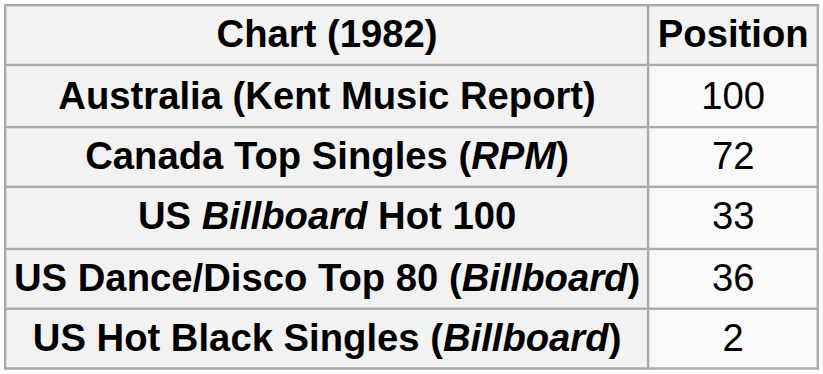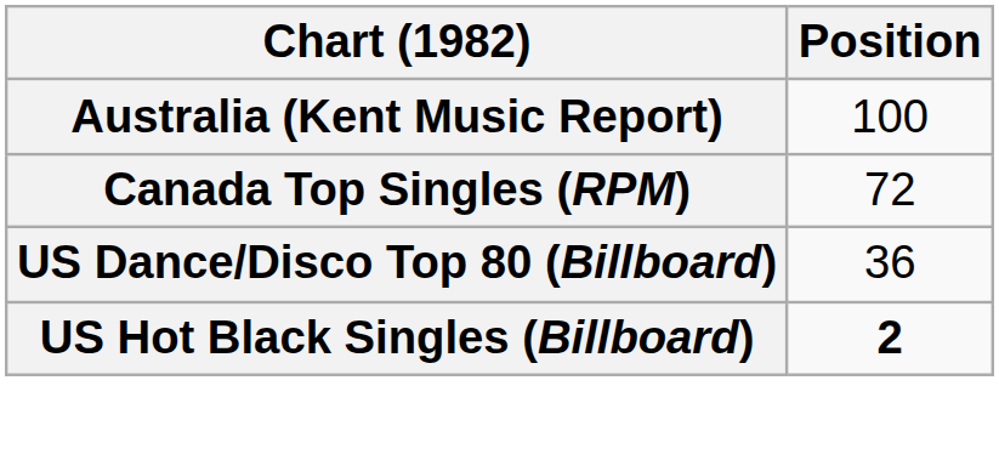- row: US Billboard Hot 100 | 33
US Hot Black Singles (Billboard) | Position: normal -> bold
